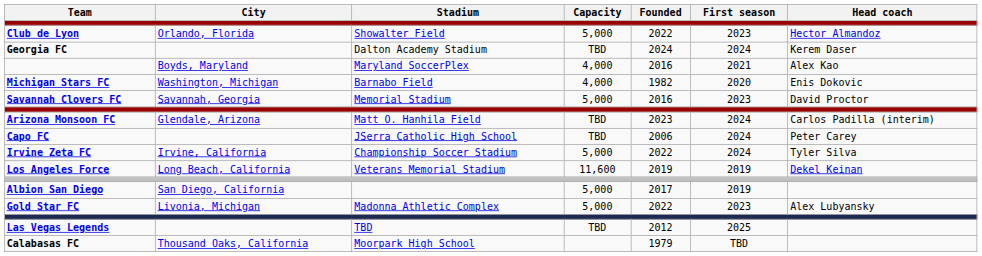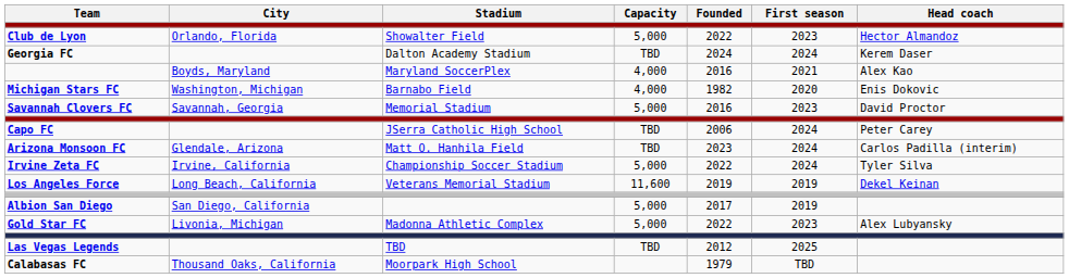rows swapped: Arizona Monsoon FC <-> Capo FC
